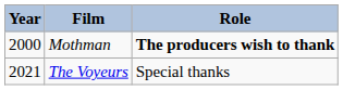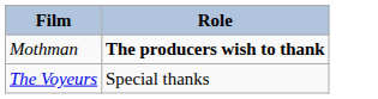- column: Year | 2000 | 2021
